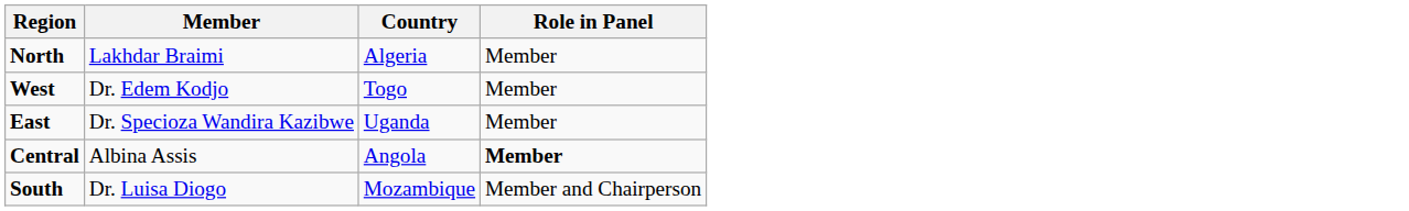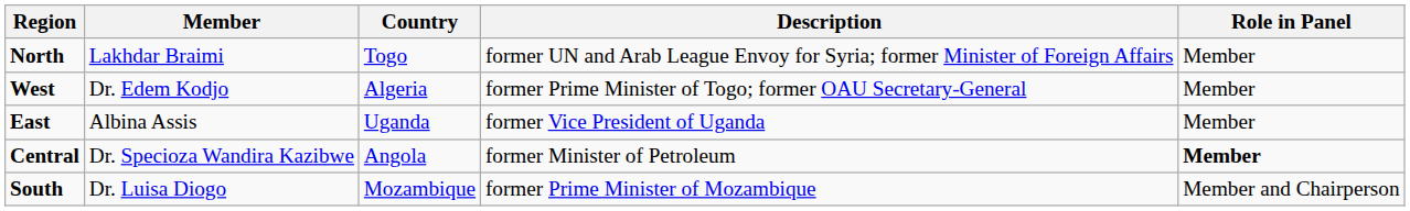+ column: Description | former UN and Arab League Envoy for Syria; former Minister of Foreign Affairs | former Prime Minister of Togo; former OAU Secretary-General | former Vice President of Uganda | former Minister of Petroleum | former Prime Minister of Mozambique
North | Country: Algeria -> Togo
West | Country: Togo -> Algeria
East | Member: Dr. Specioza Wandira Kazibwe -> Albina Assis
Central | Member: Albina Assis -> Dr. Specioza Wandira Kazibwe
